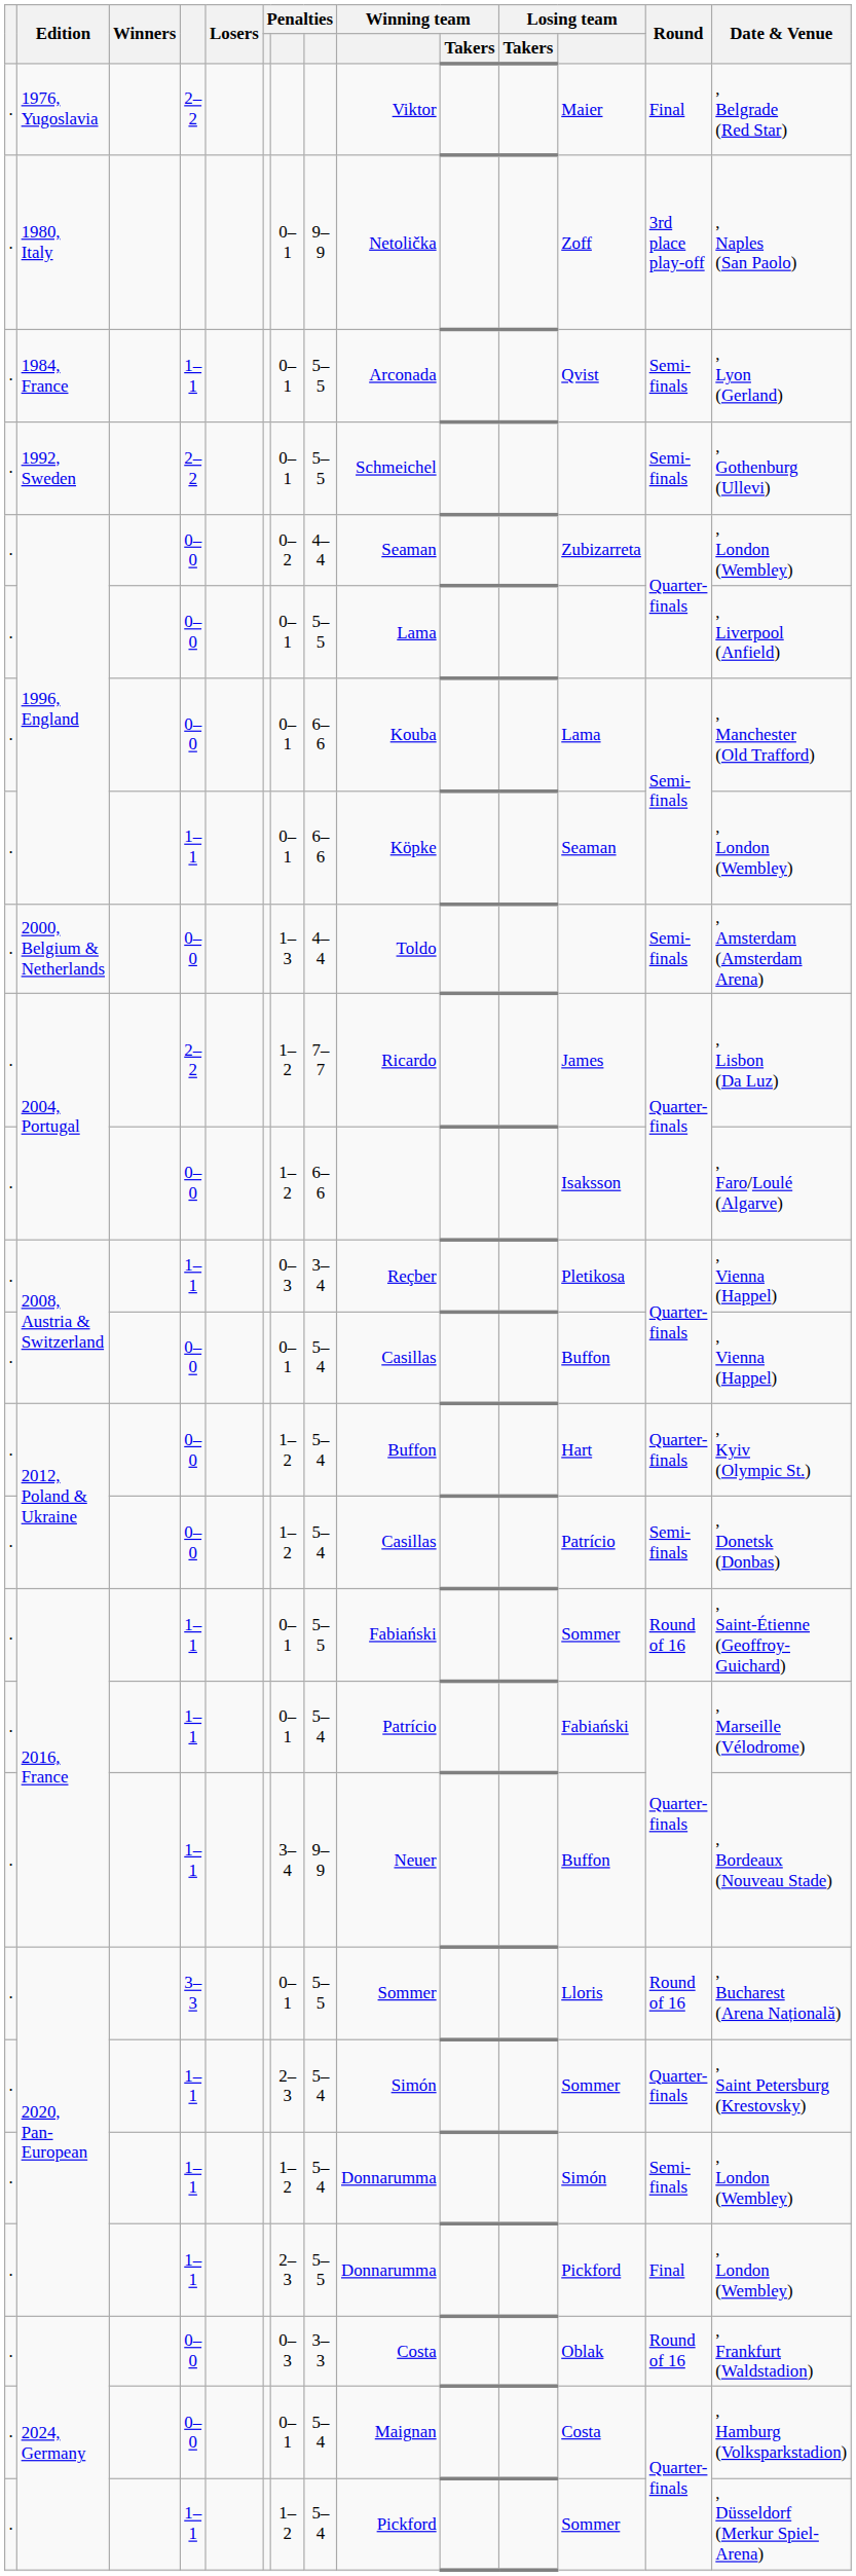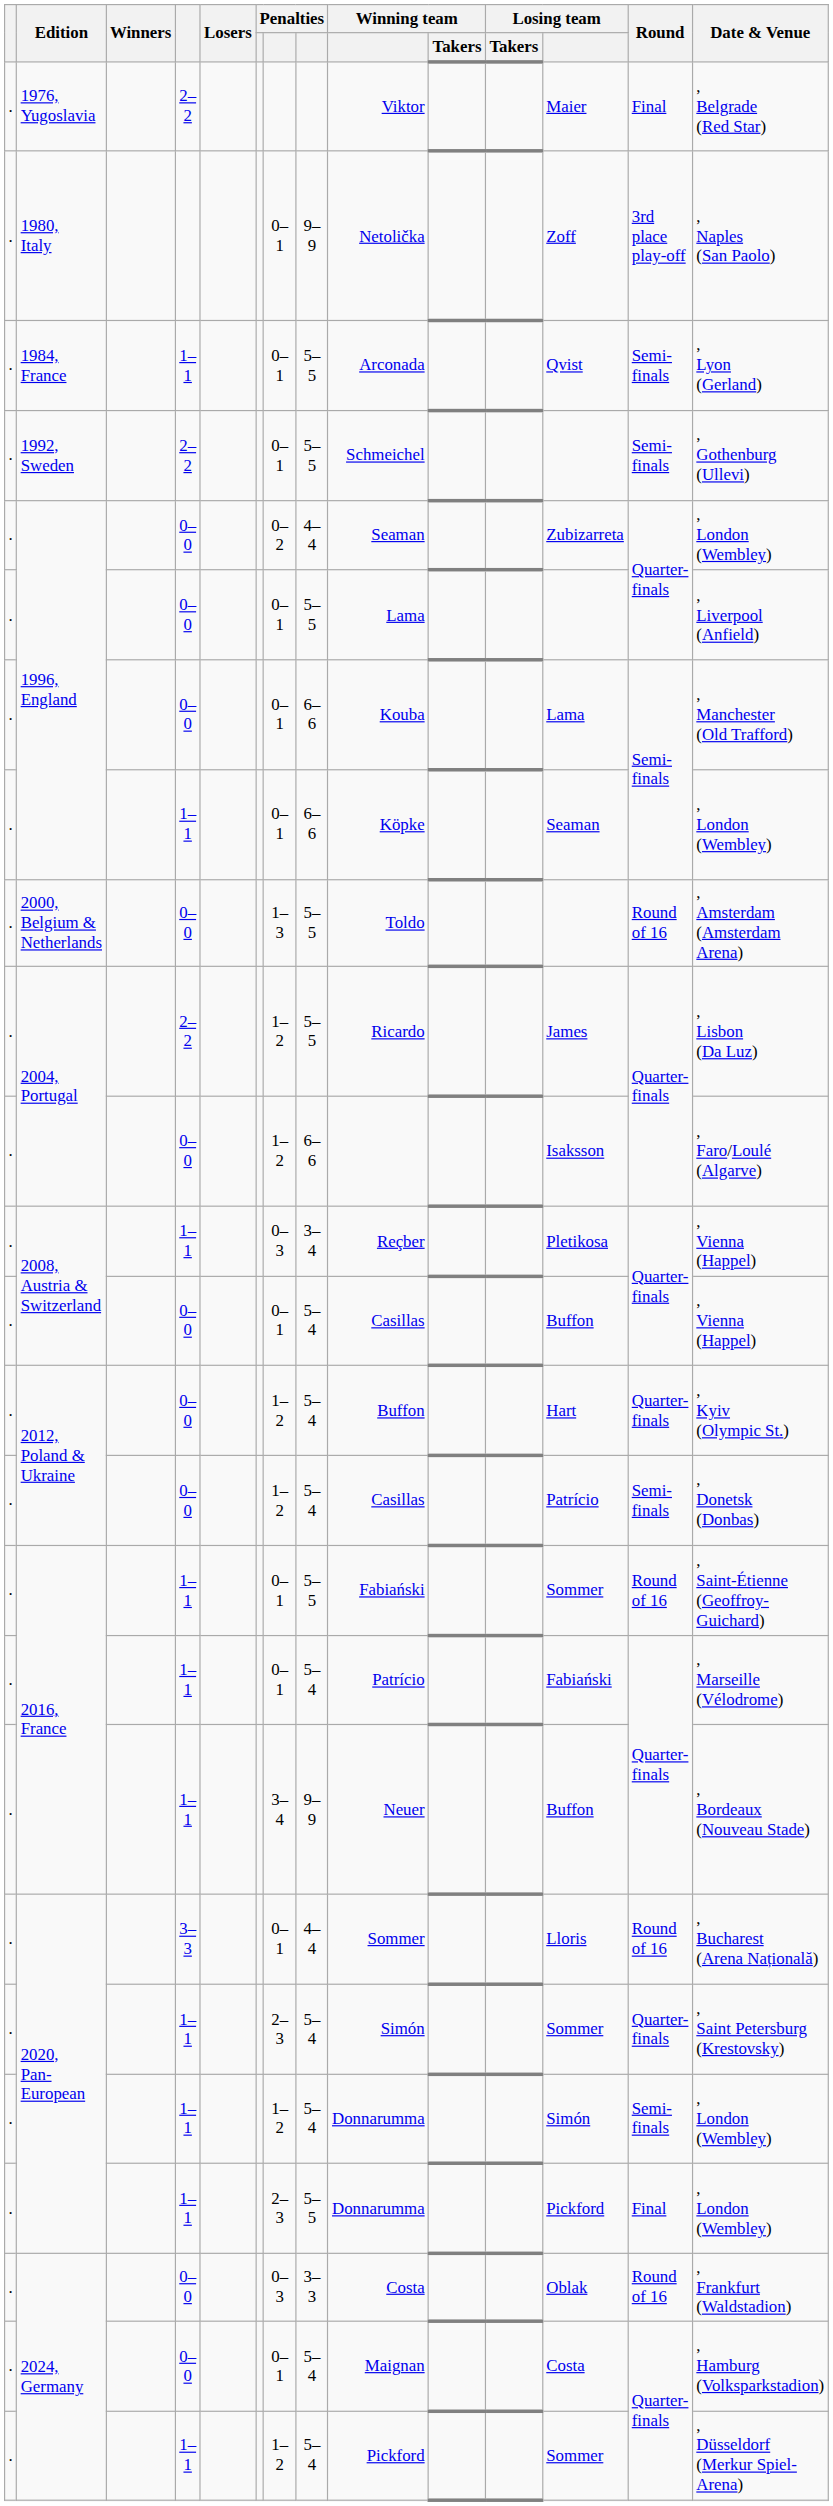2000, Belgium & Netherlands | column 8: 4–4 -> 5–5
2000, Belgium & Netherlands | Round: Semi-finals -> Round of 16
2004, Portugal / 2–2 | column 8: 7–7 -> 5–5
2020, Pan-European / 3–3 | column 8: 5–5 -> 4–4
